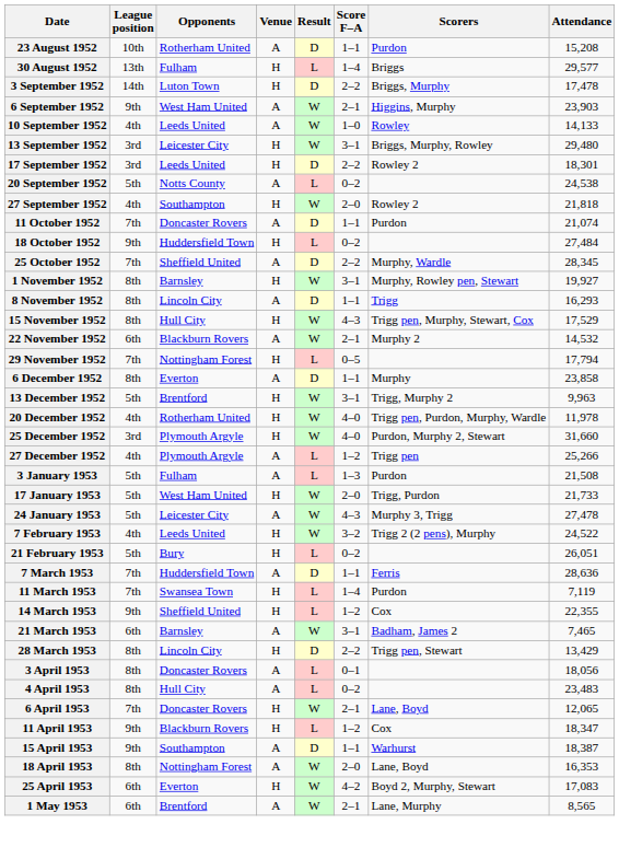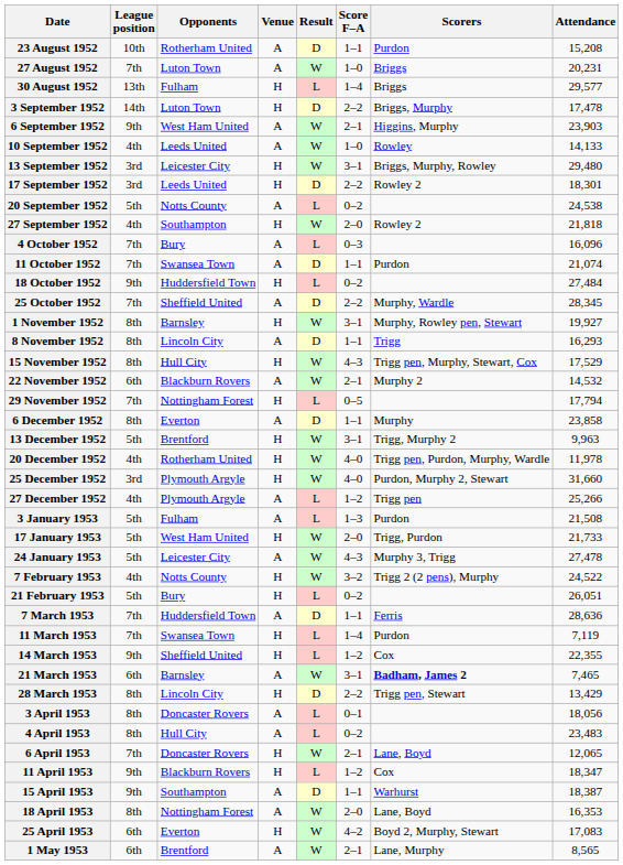+ row: 27 August 1952 | 7th | Luton Town | A | W | 1–0 | Briggs | 20,231
+ row: 4 October 1952 | 7th | Bury | A | L | 0–3 | 16,096
11 October 1952 | Opponents: Doncaster Rovers -> Swansea Town
7 February 1953 | Opponents: Leeds United -> Notts County
21 March 1953 | Scorers: normal -> bold
